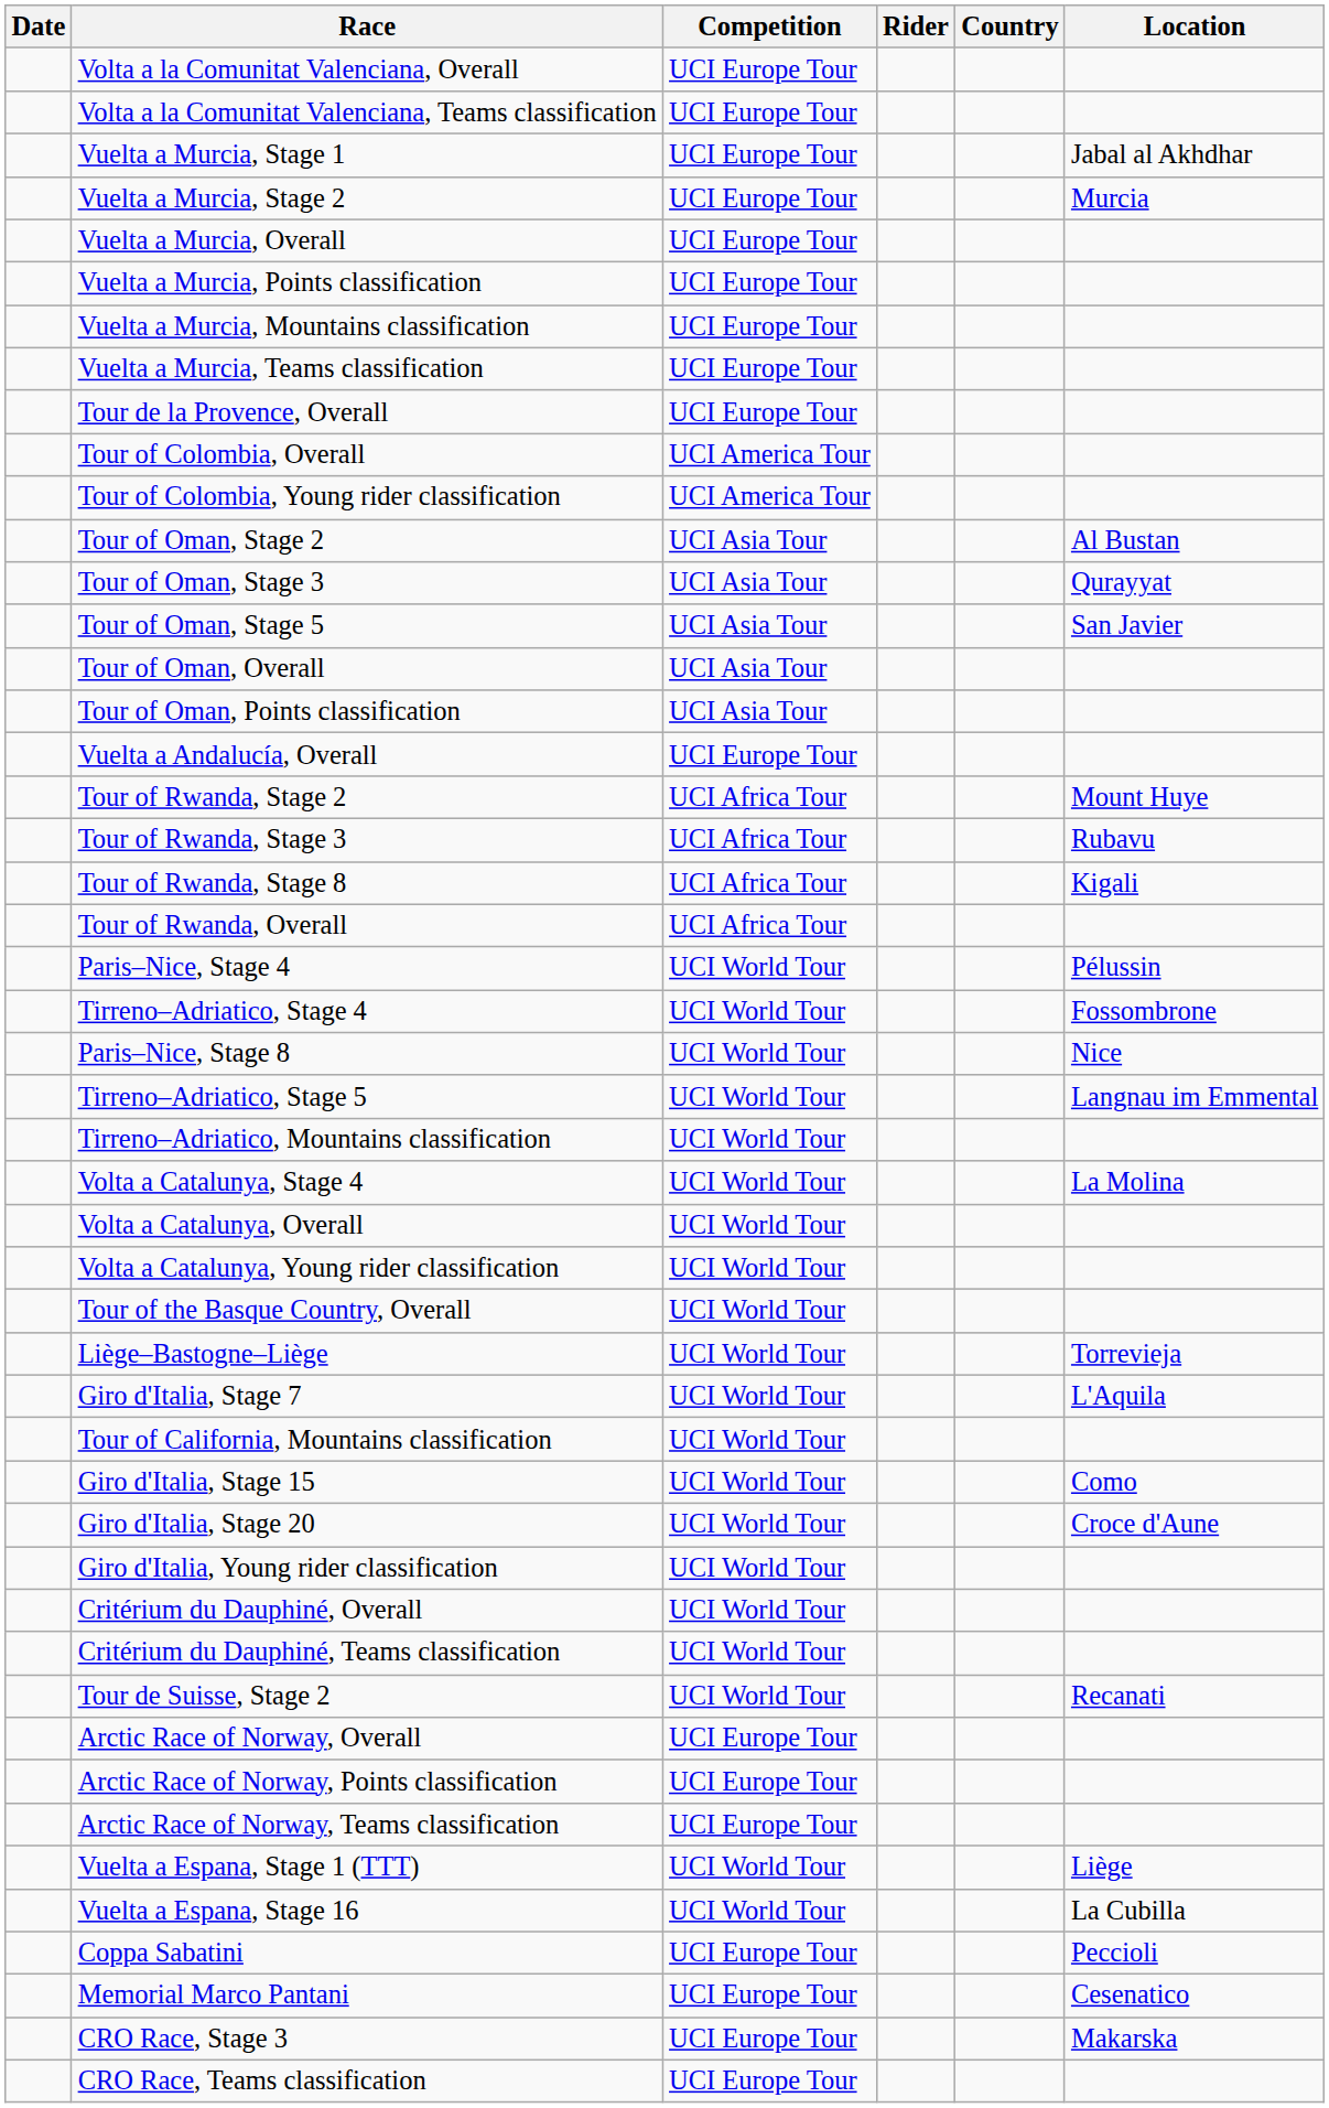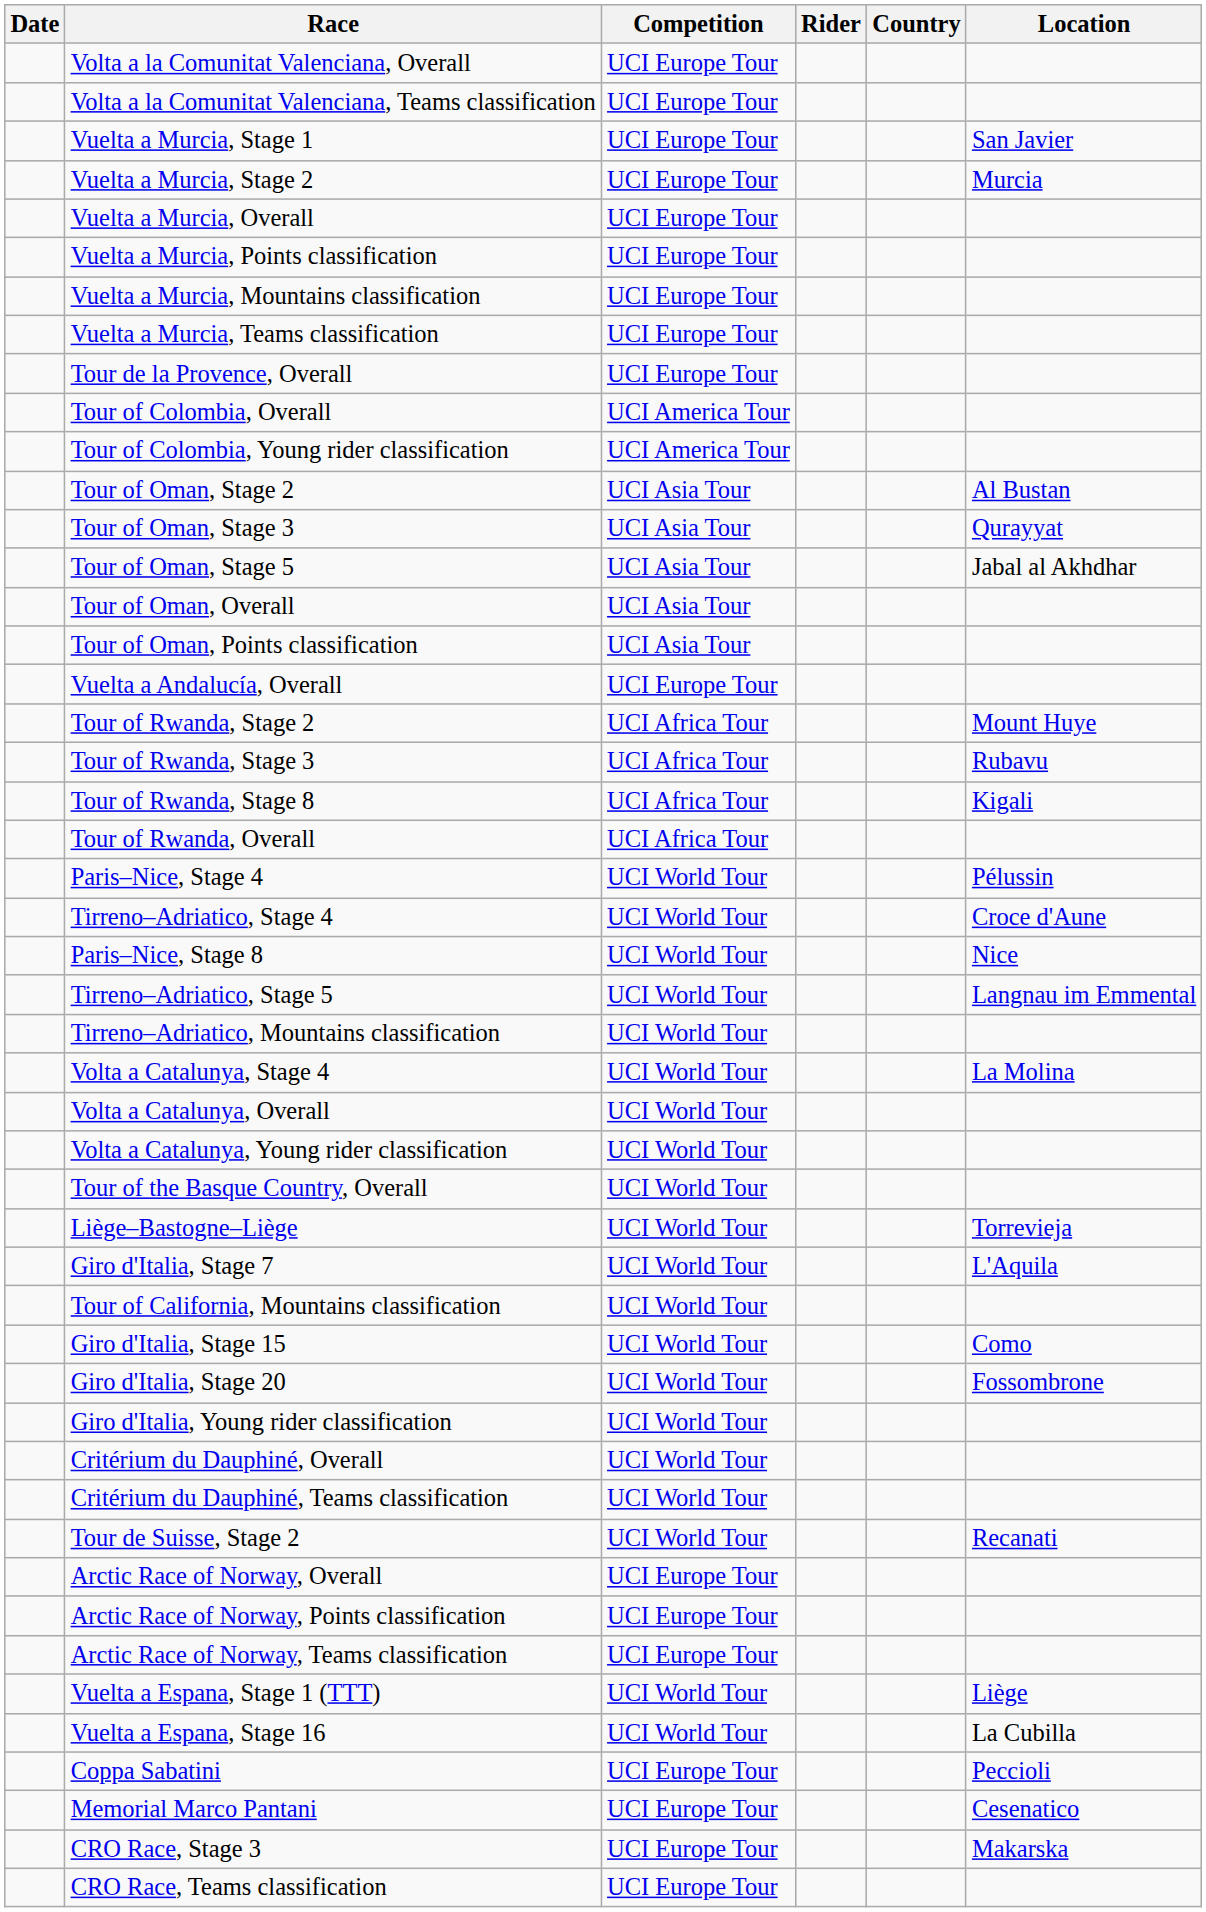Vuelta a Murcia, Stage 1 | Location: Jabal al Akhdhar -> San Javier
Tour of Oman, Stage 5 | Location: San Javier -> Jabal al Akhdhar
Tirreno–Adriatico, Stage 4 | Location: Fossombrone -> Croce d'Aune
Giro d'Italia, Stage 20 | Location: Croce d'Aune -> Fossombrone
